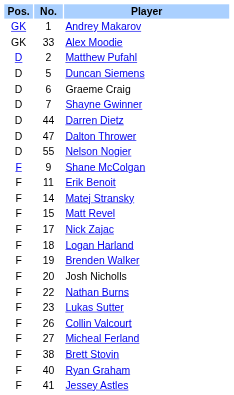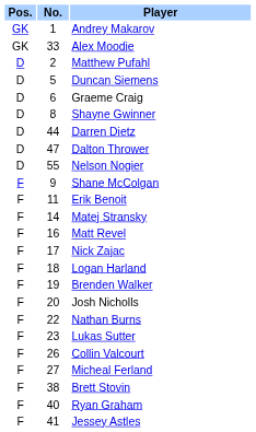Shayne Gwinner | No.: 7 -> 8
Matt Revel | No.: 15 -> 16
